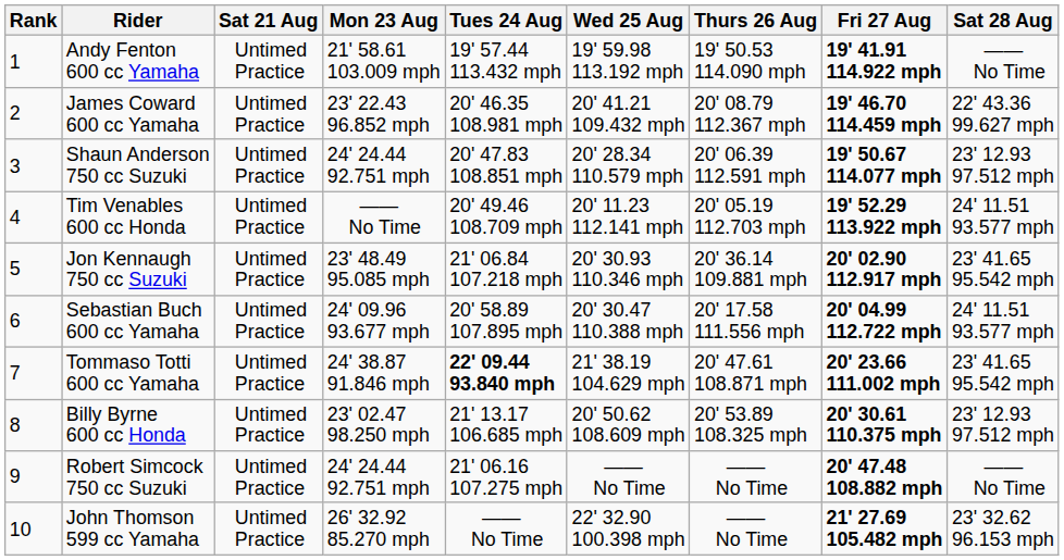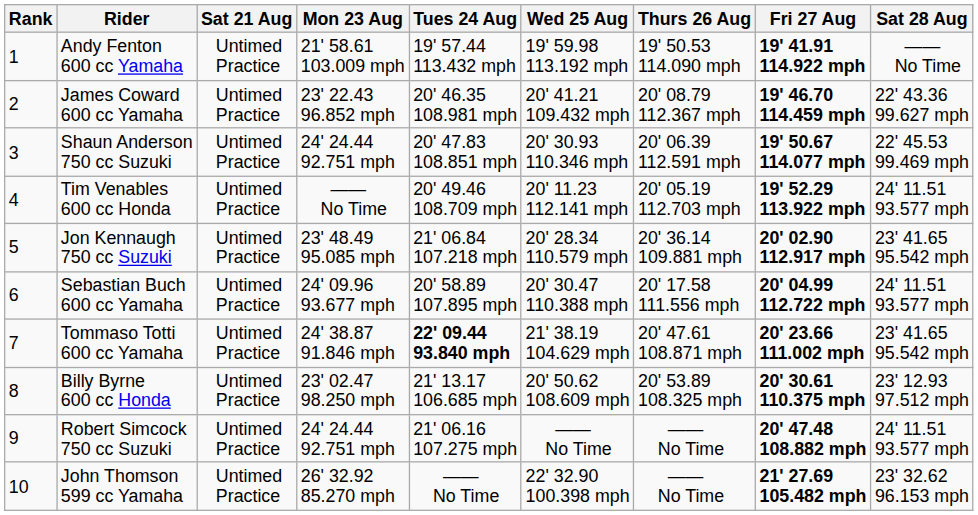Shaun Anderson 750 cc Suzuki | Wed 25 Aug: 20' 28.34 110.579 mph -> 20' 30.93 110.346 mph
Shaun Anderson 750 cc Suzuki | Sat 28 Aug: 23' 12.93 97.512 mph -> 22' 45.53 99.469 mph
Jon Kennaugh 750 cc Suzuki | Wed 25 Aug: 20' 30.93 110.346 mph -> 20' 28.34 110.579 mph
Robert Simcock 750 cc Suzuki | Sat 28 Aug: —— No Time -> 24' 11.51 93.577 mph
